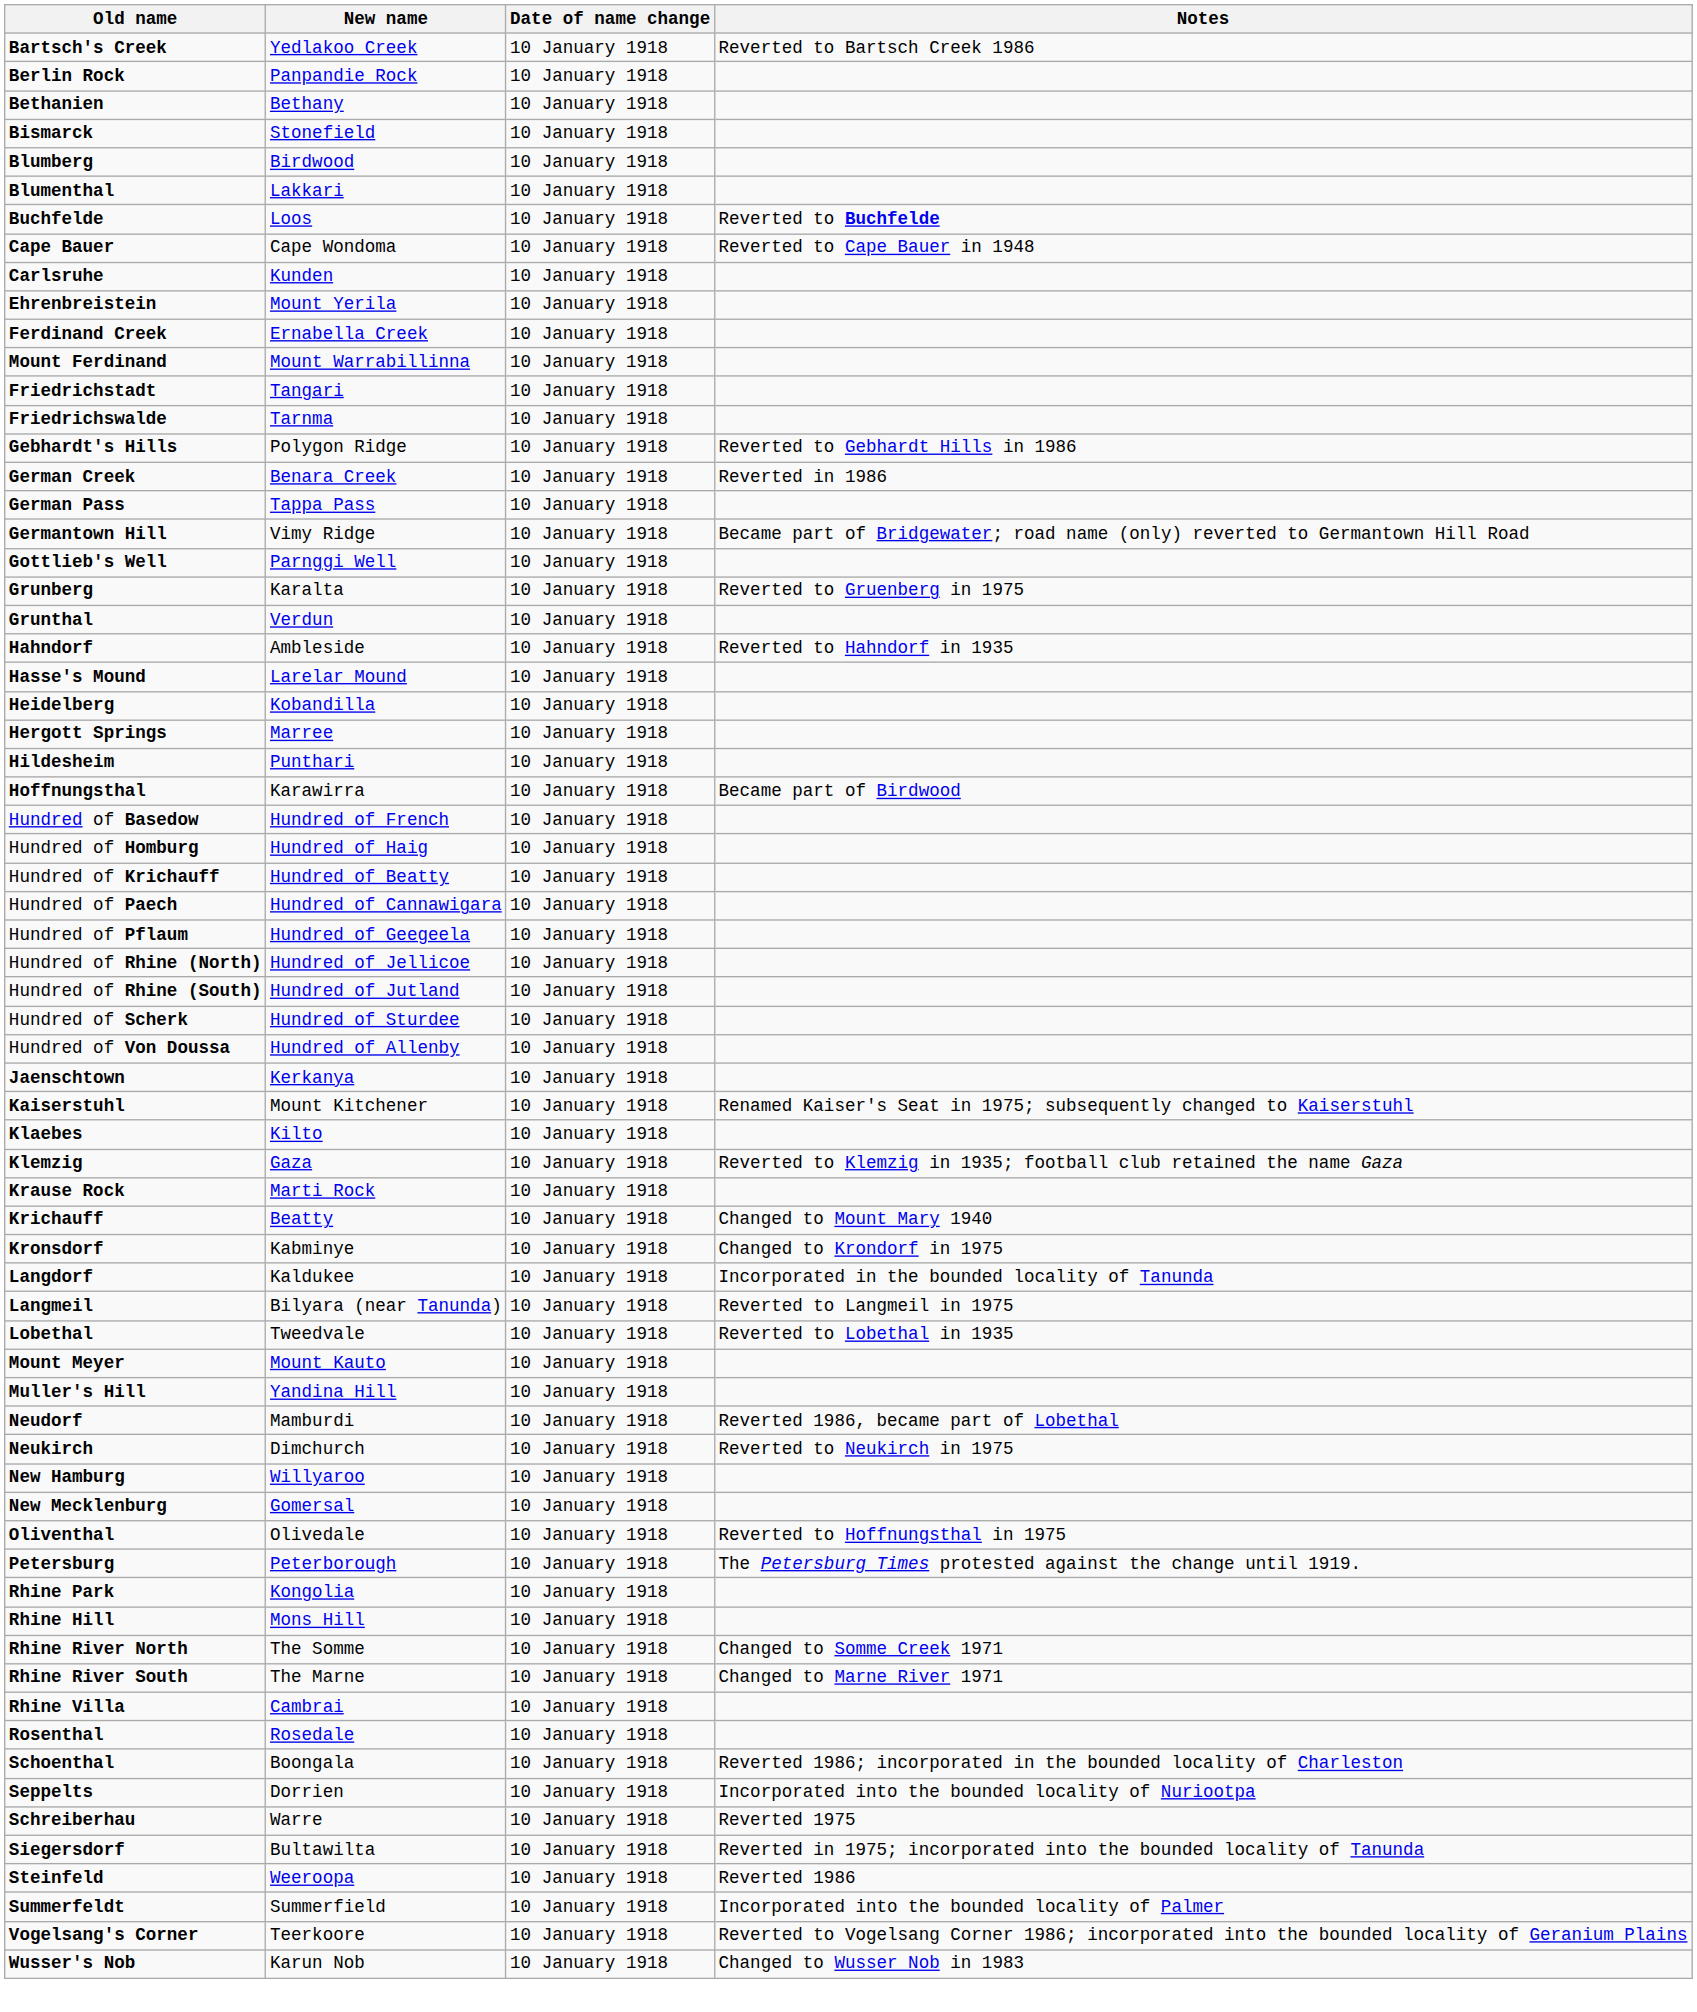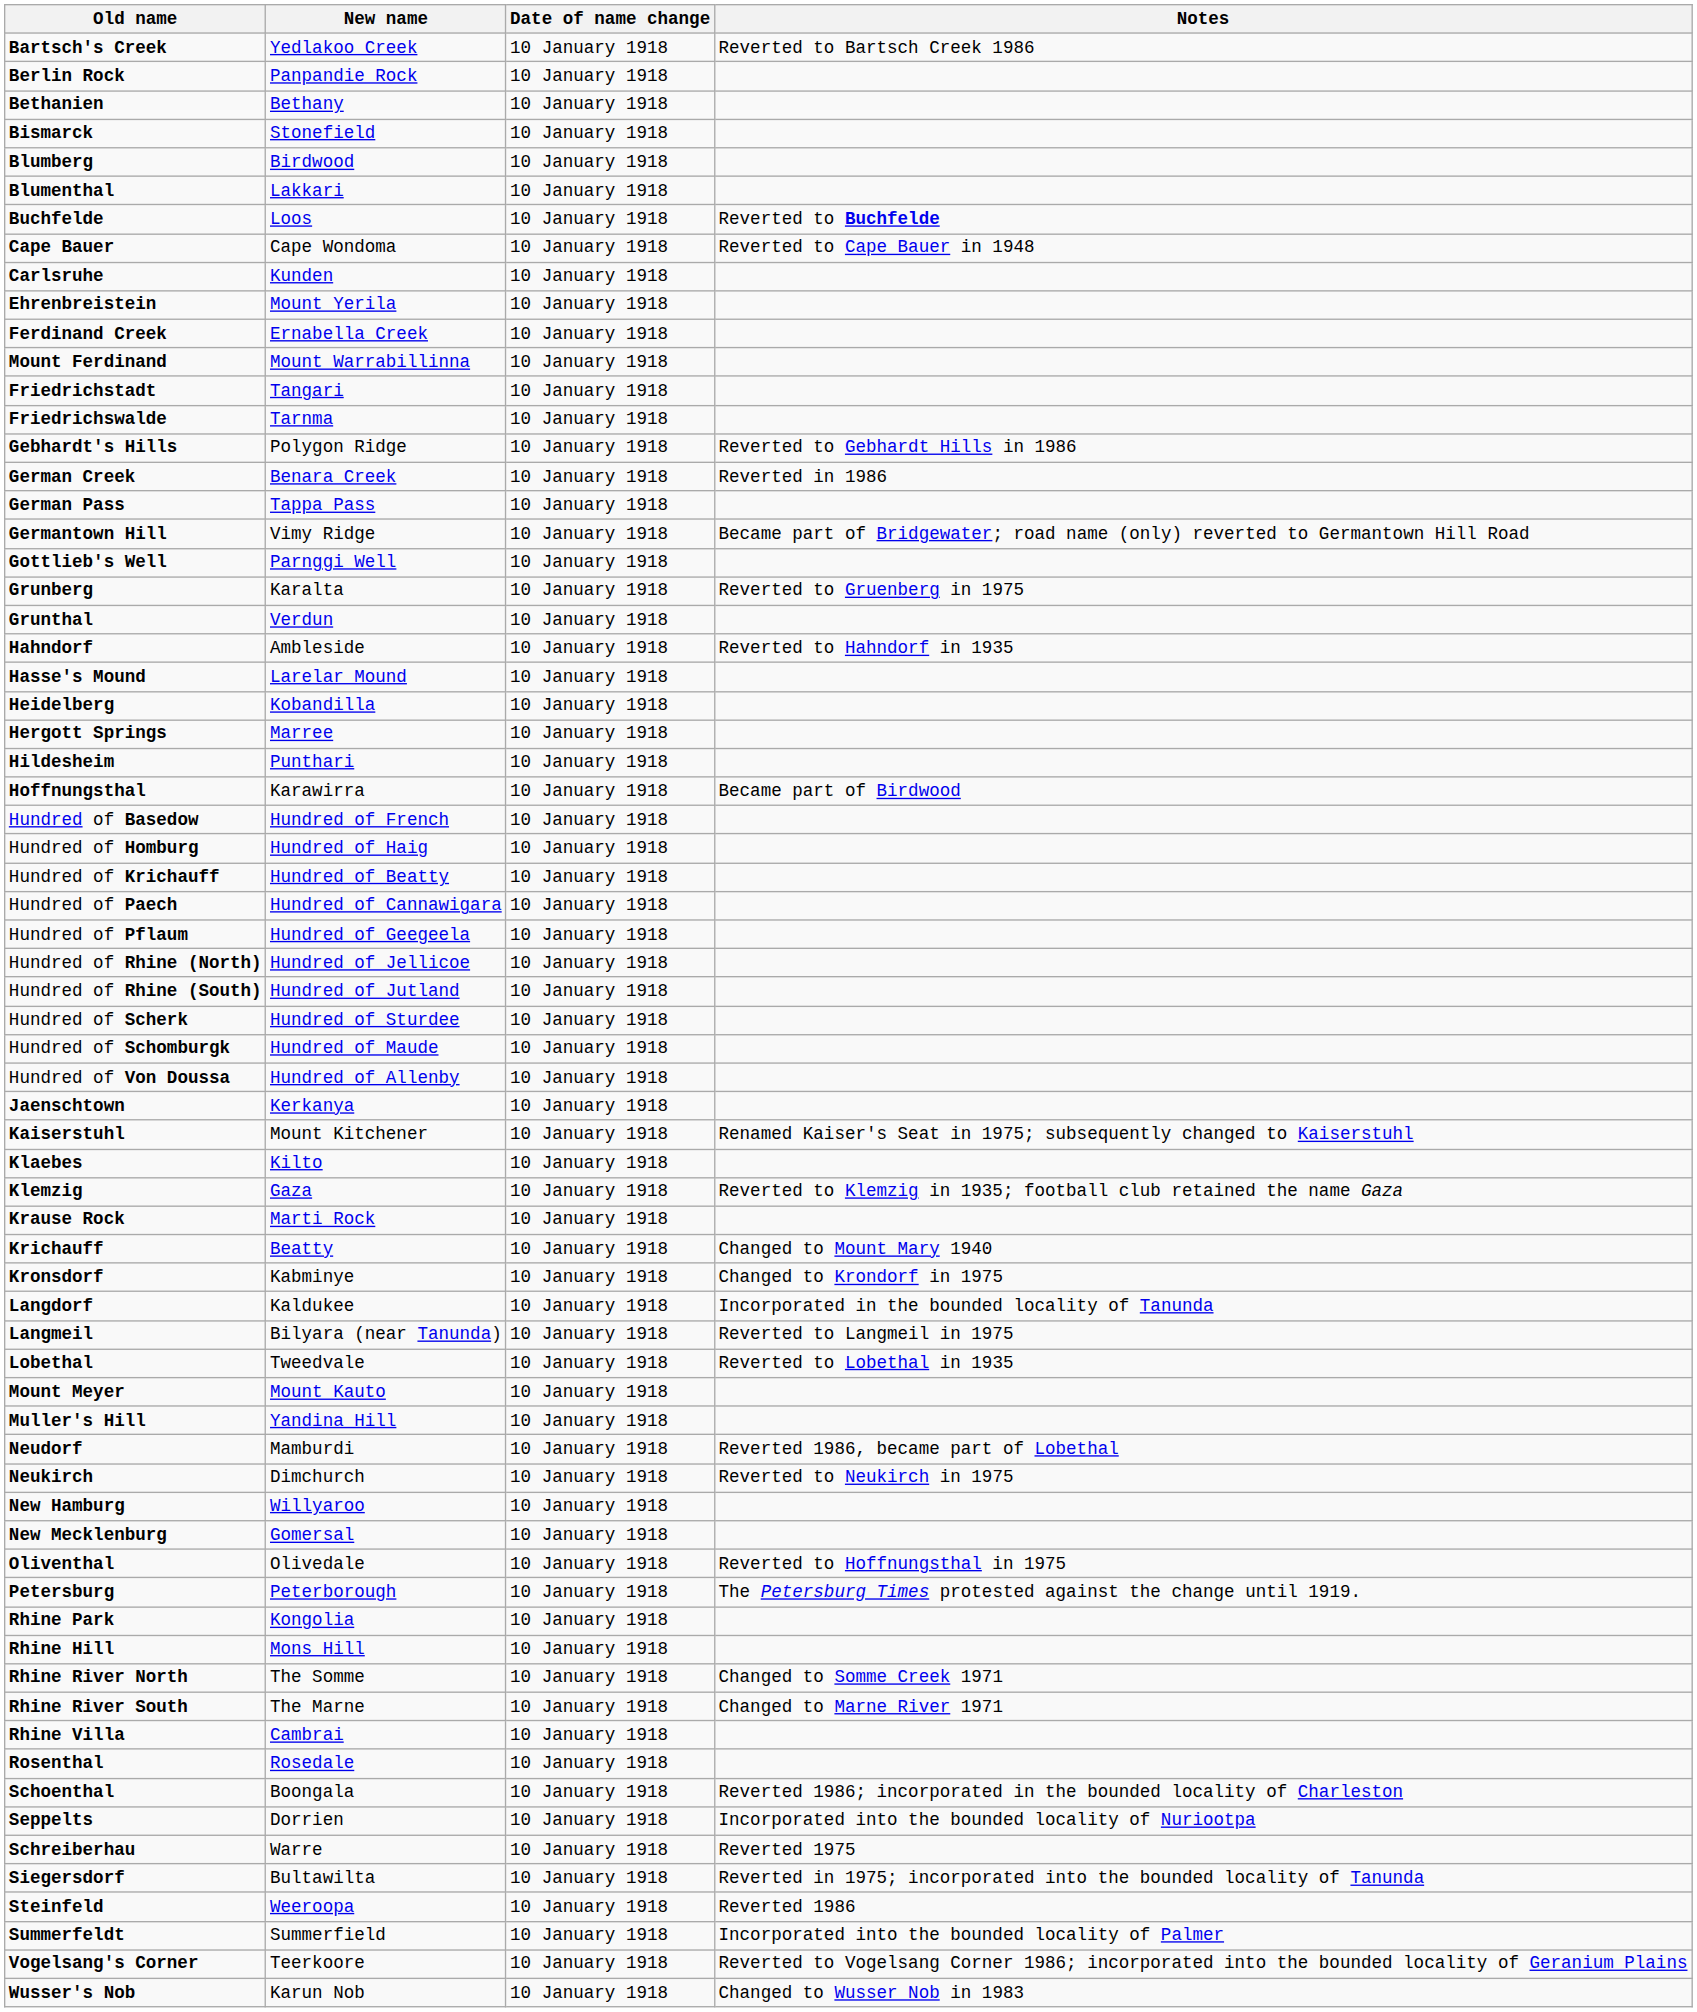+ row: Hundred of Schomburgk | Hundred of Maude | 10 January 1918
